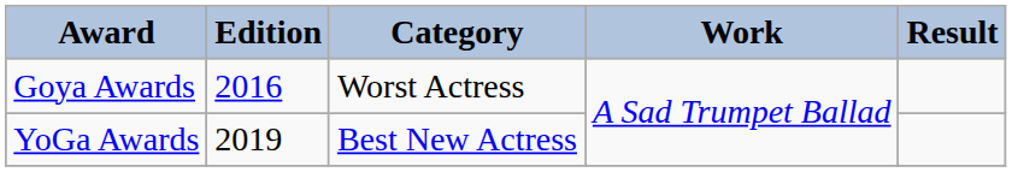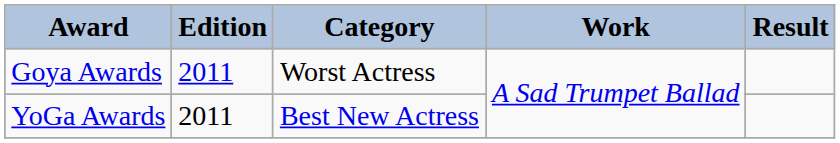Goya Awards | Edition: 2016 -> 2011
YoGa Awards | Edition: 2019 -> 2011
